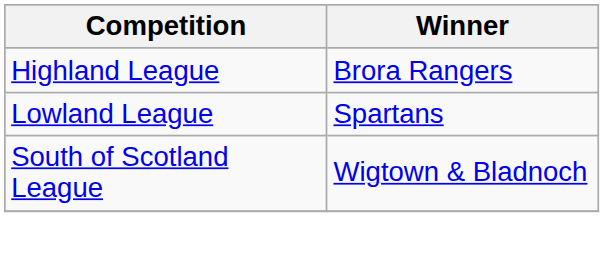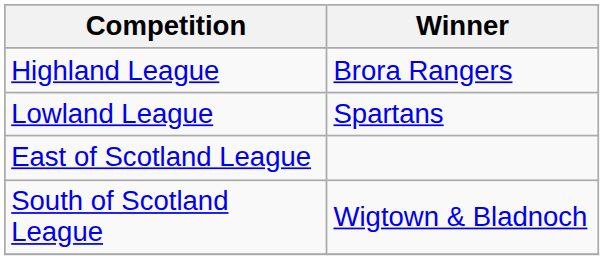+ row: East of Scotland League
